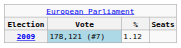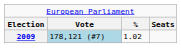2009 | column 3: 1.12 -> 1.02
